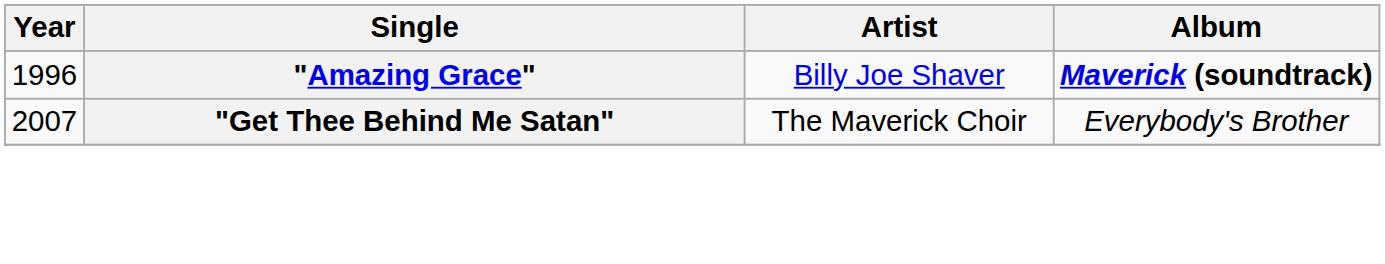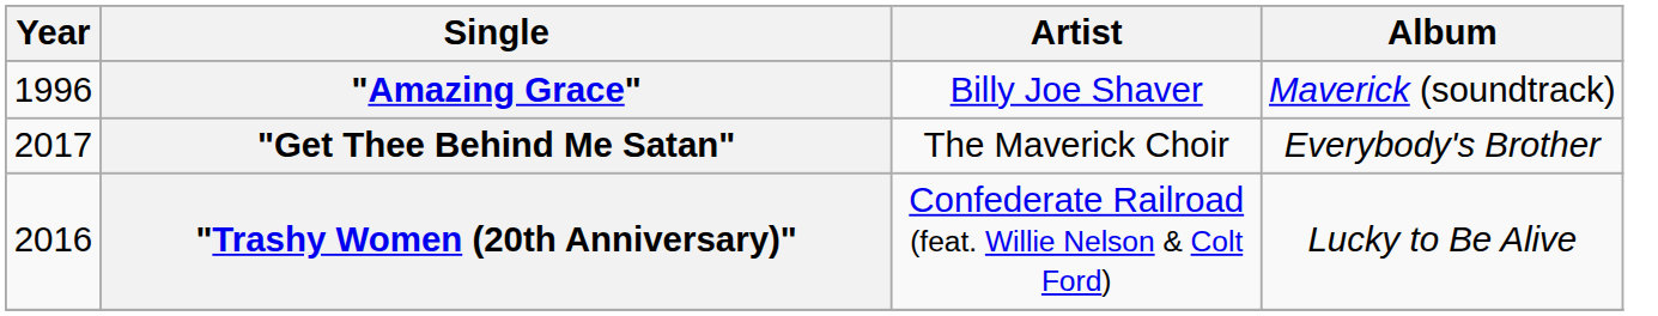"Amazing Grace" | Album: bold -> normal
"Get Thee Behind Me Satan" | Year: 2007 -> 2017
+ row: 2016 | "Trashy Women (20th Anniversary)" | Confederate Railroad (feat. Willie Nelson & Colt Ford) | Lucky to Be Alive
